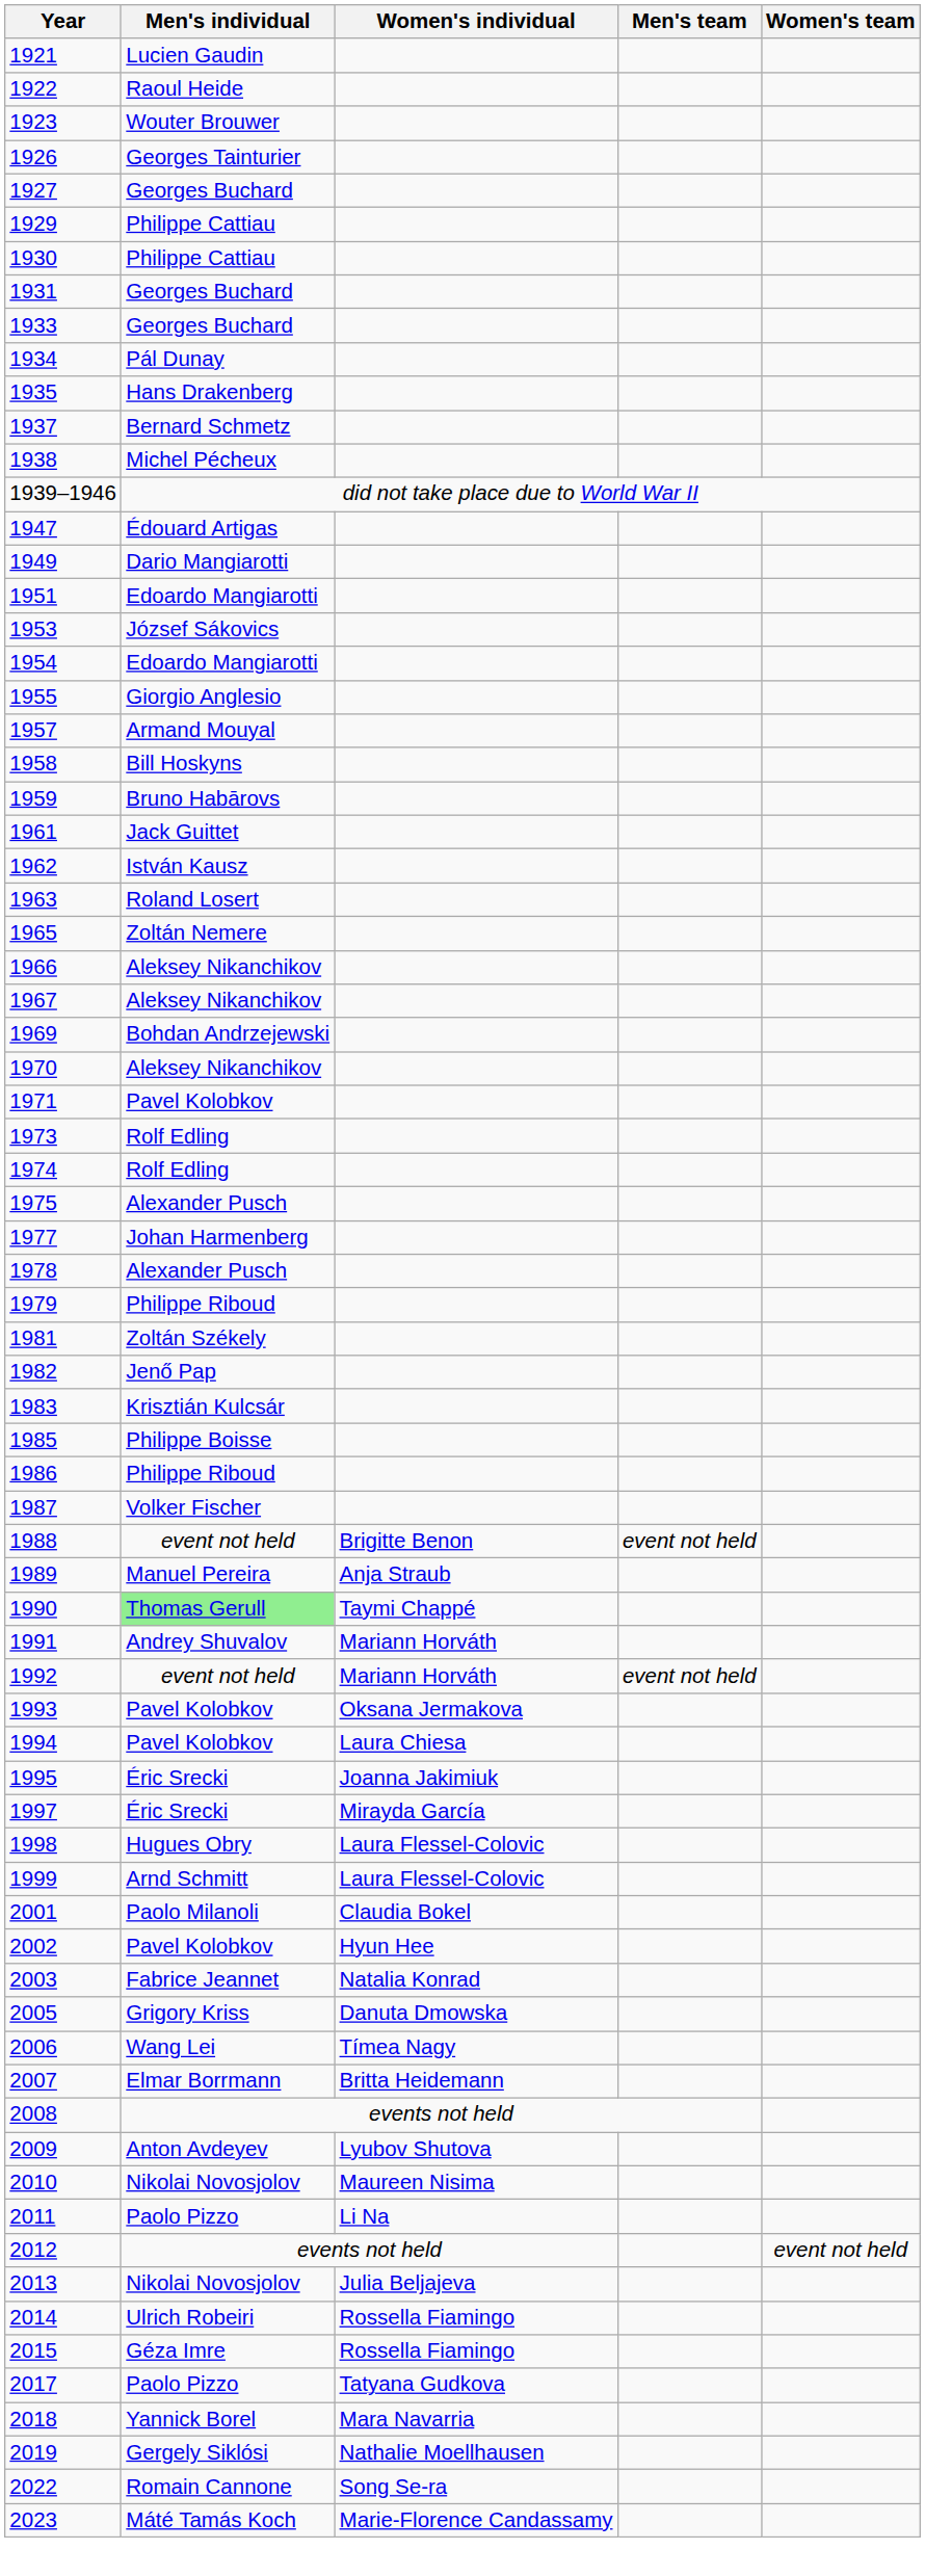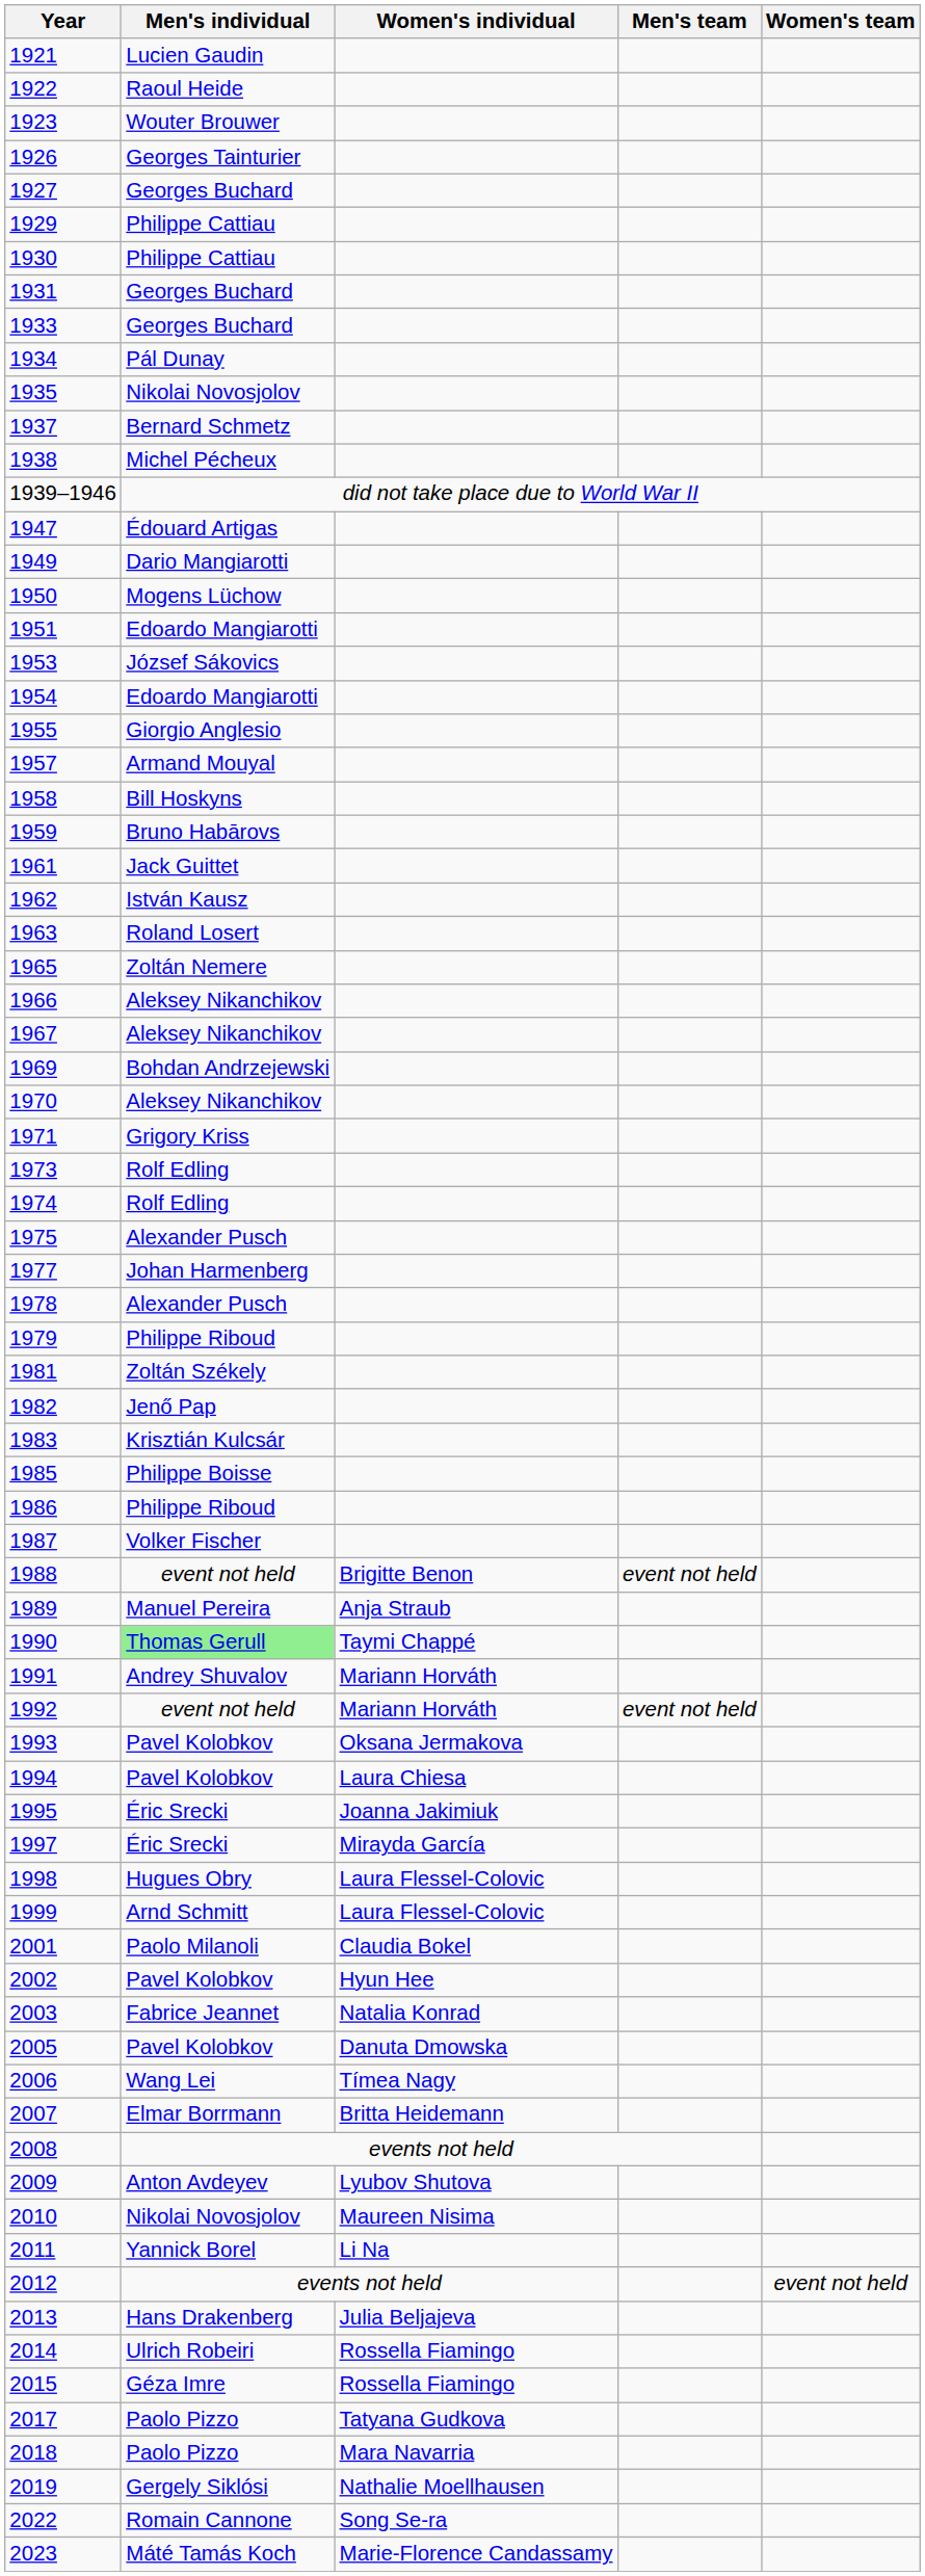1935 | Men's individual: Hans Drakenberg -> Nikolai Novosjolov
+ row: 1950 | Mogens Lüchow
1971 | Men's individual: Pavel Kolobkov -> Grigory Kriss
2005 | Men's individual: Grigory Kriss -> Pavel Kolobkov
2011 | Men's individual: Paolo Pizzo -> Yannick Borel
2013 | Men's individual: Nikolai Novosjolov -> Hans Drakenberg
2018 | Men's individual: Yannick Borel -> Paolo Pizzo
